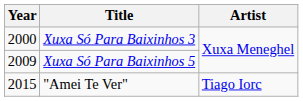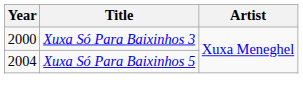Xuxa Só Para Baixinhos 5 | Year: 2009 -> 2004
- row: 2015 | "Amei Te Ver" | Tiago Iorc
